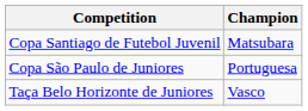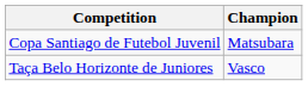- row: Copa São Paulo de Juniores | Portuguesa
